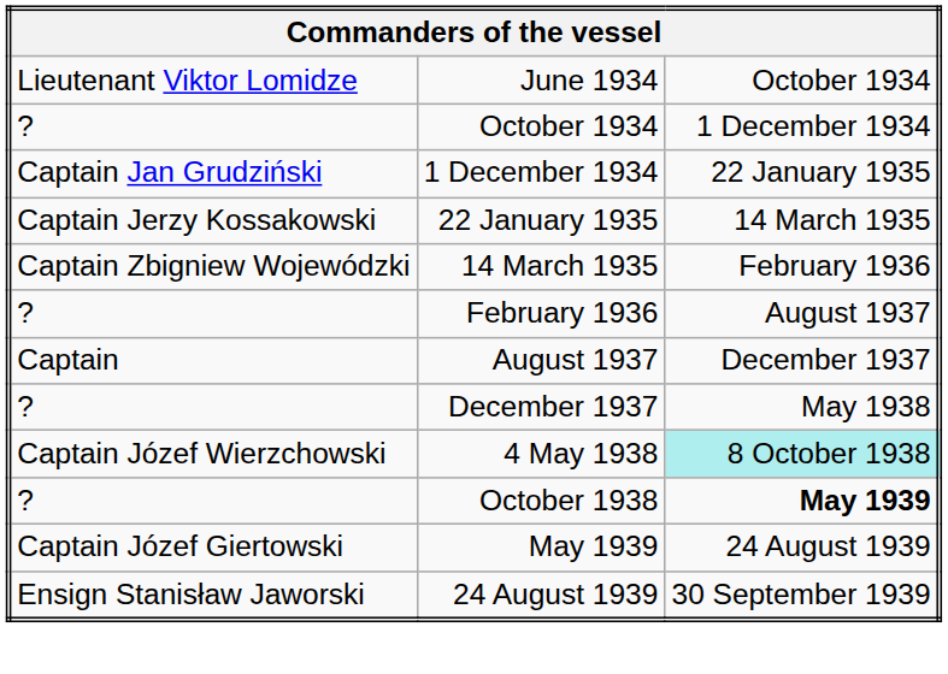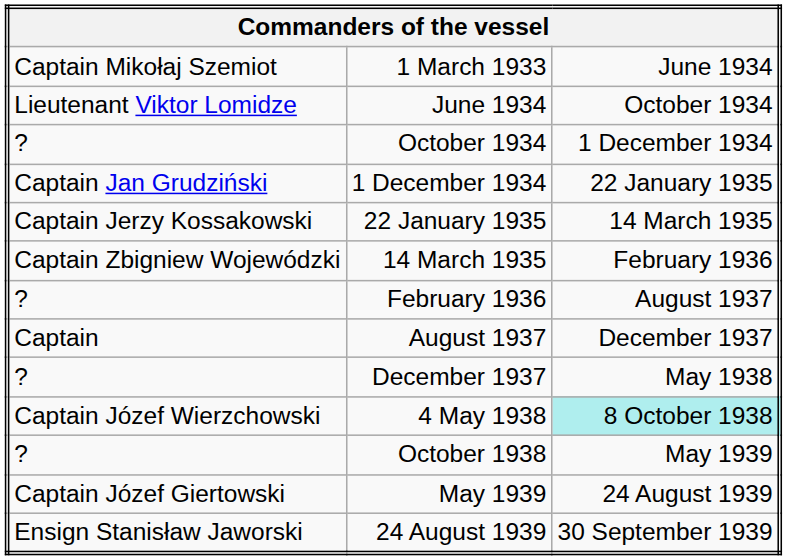+ row: Captain Mikołaj Szemiot | 1 March 1933 | June 1934
October 1938 | column 3: bold -> normal
